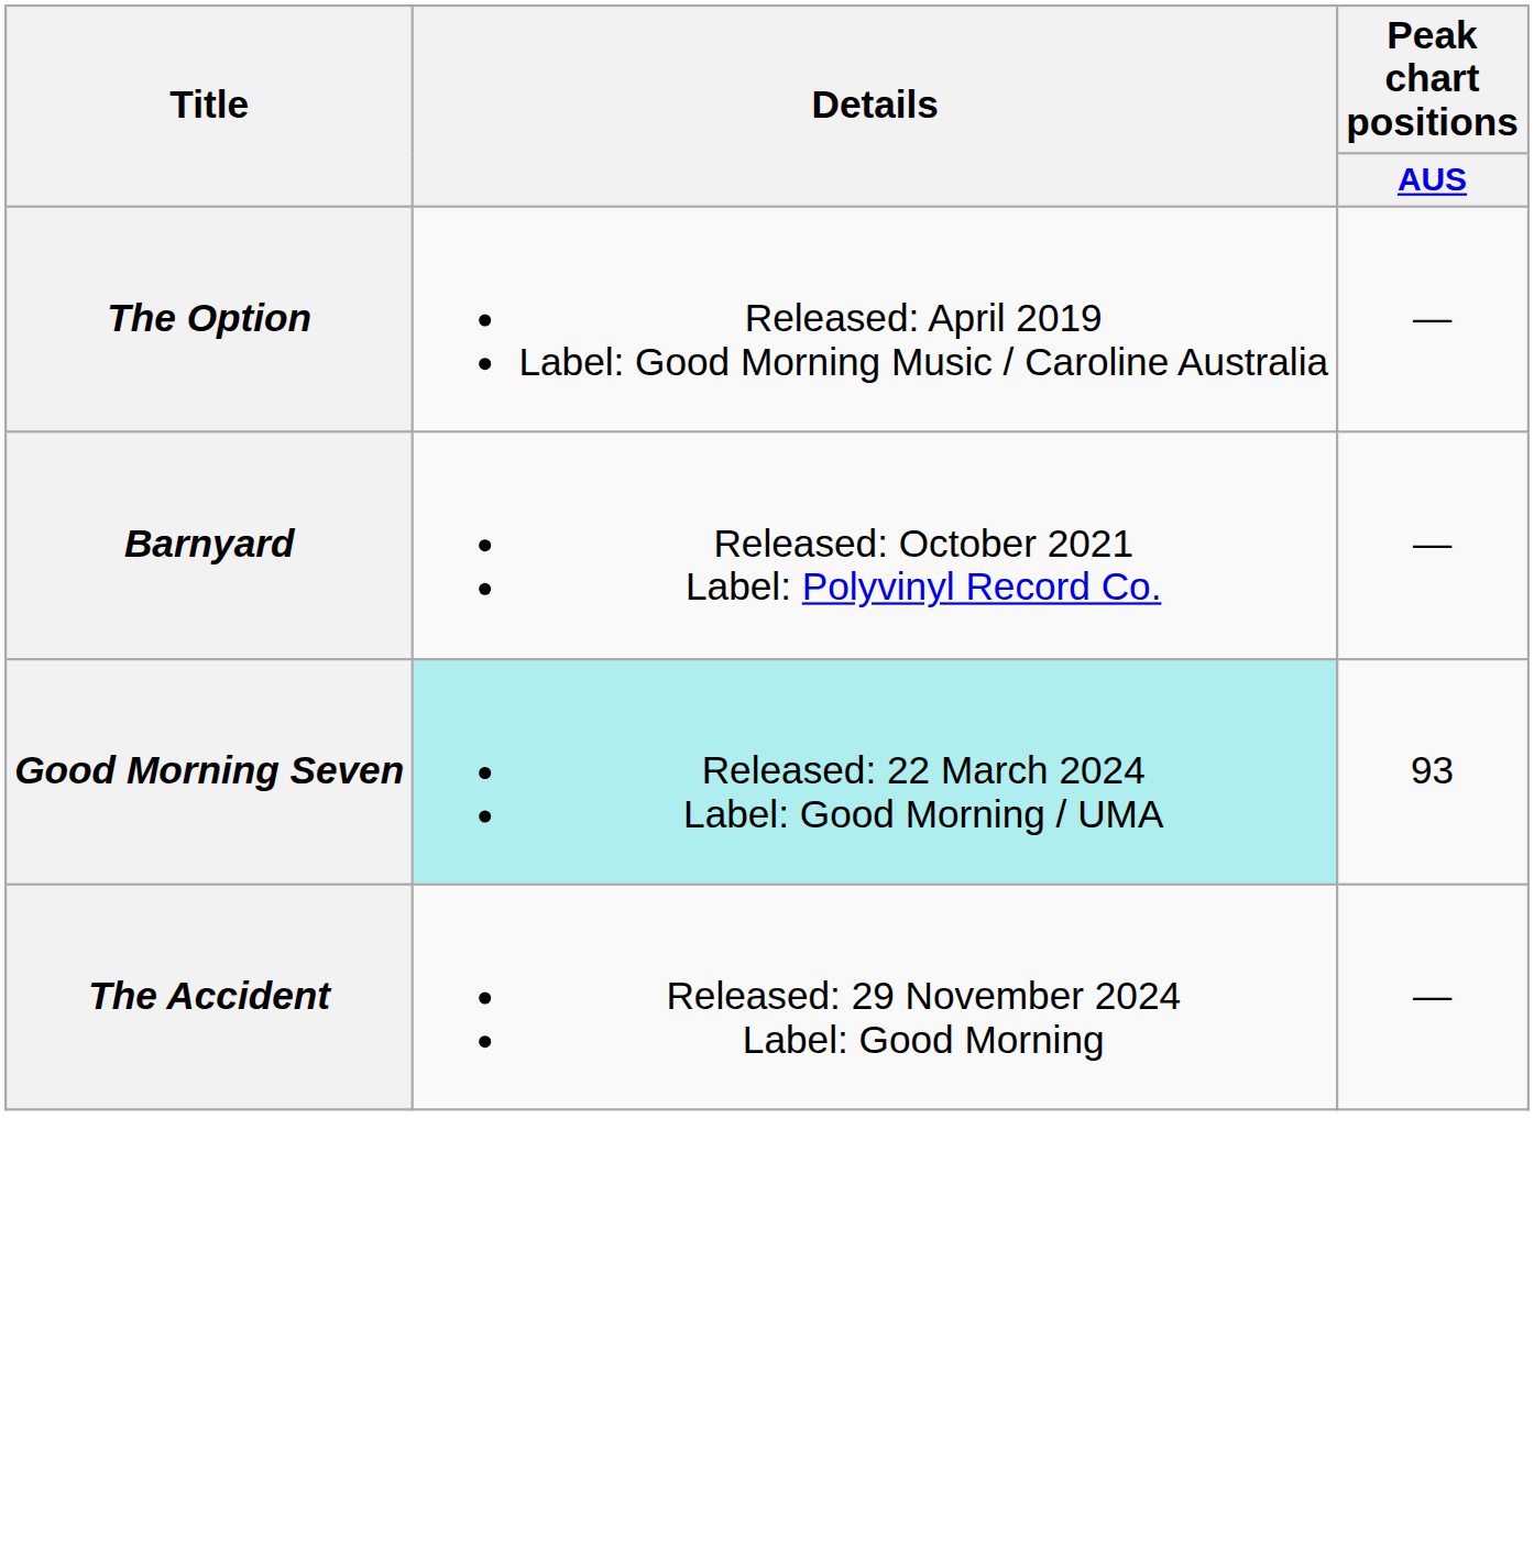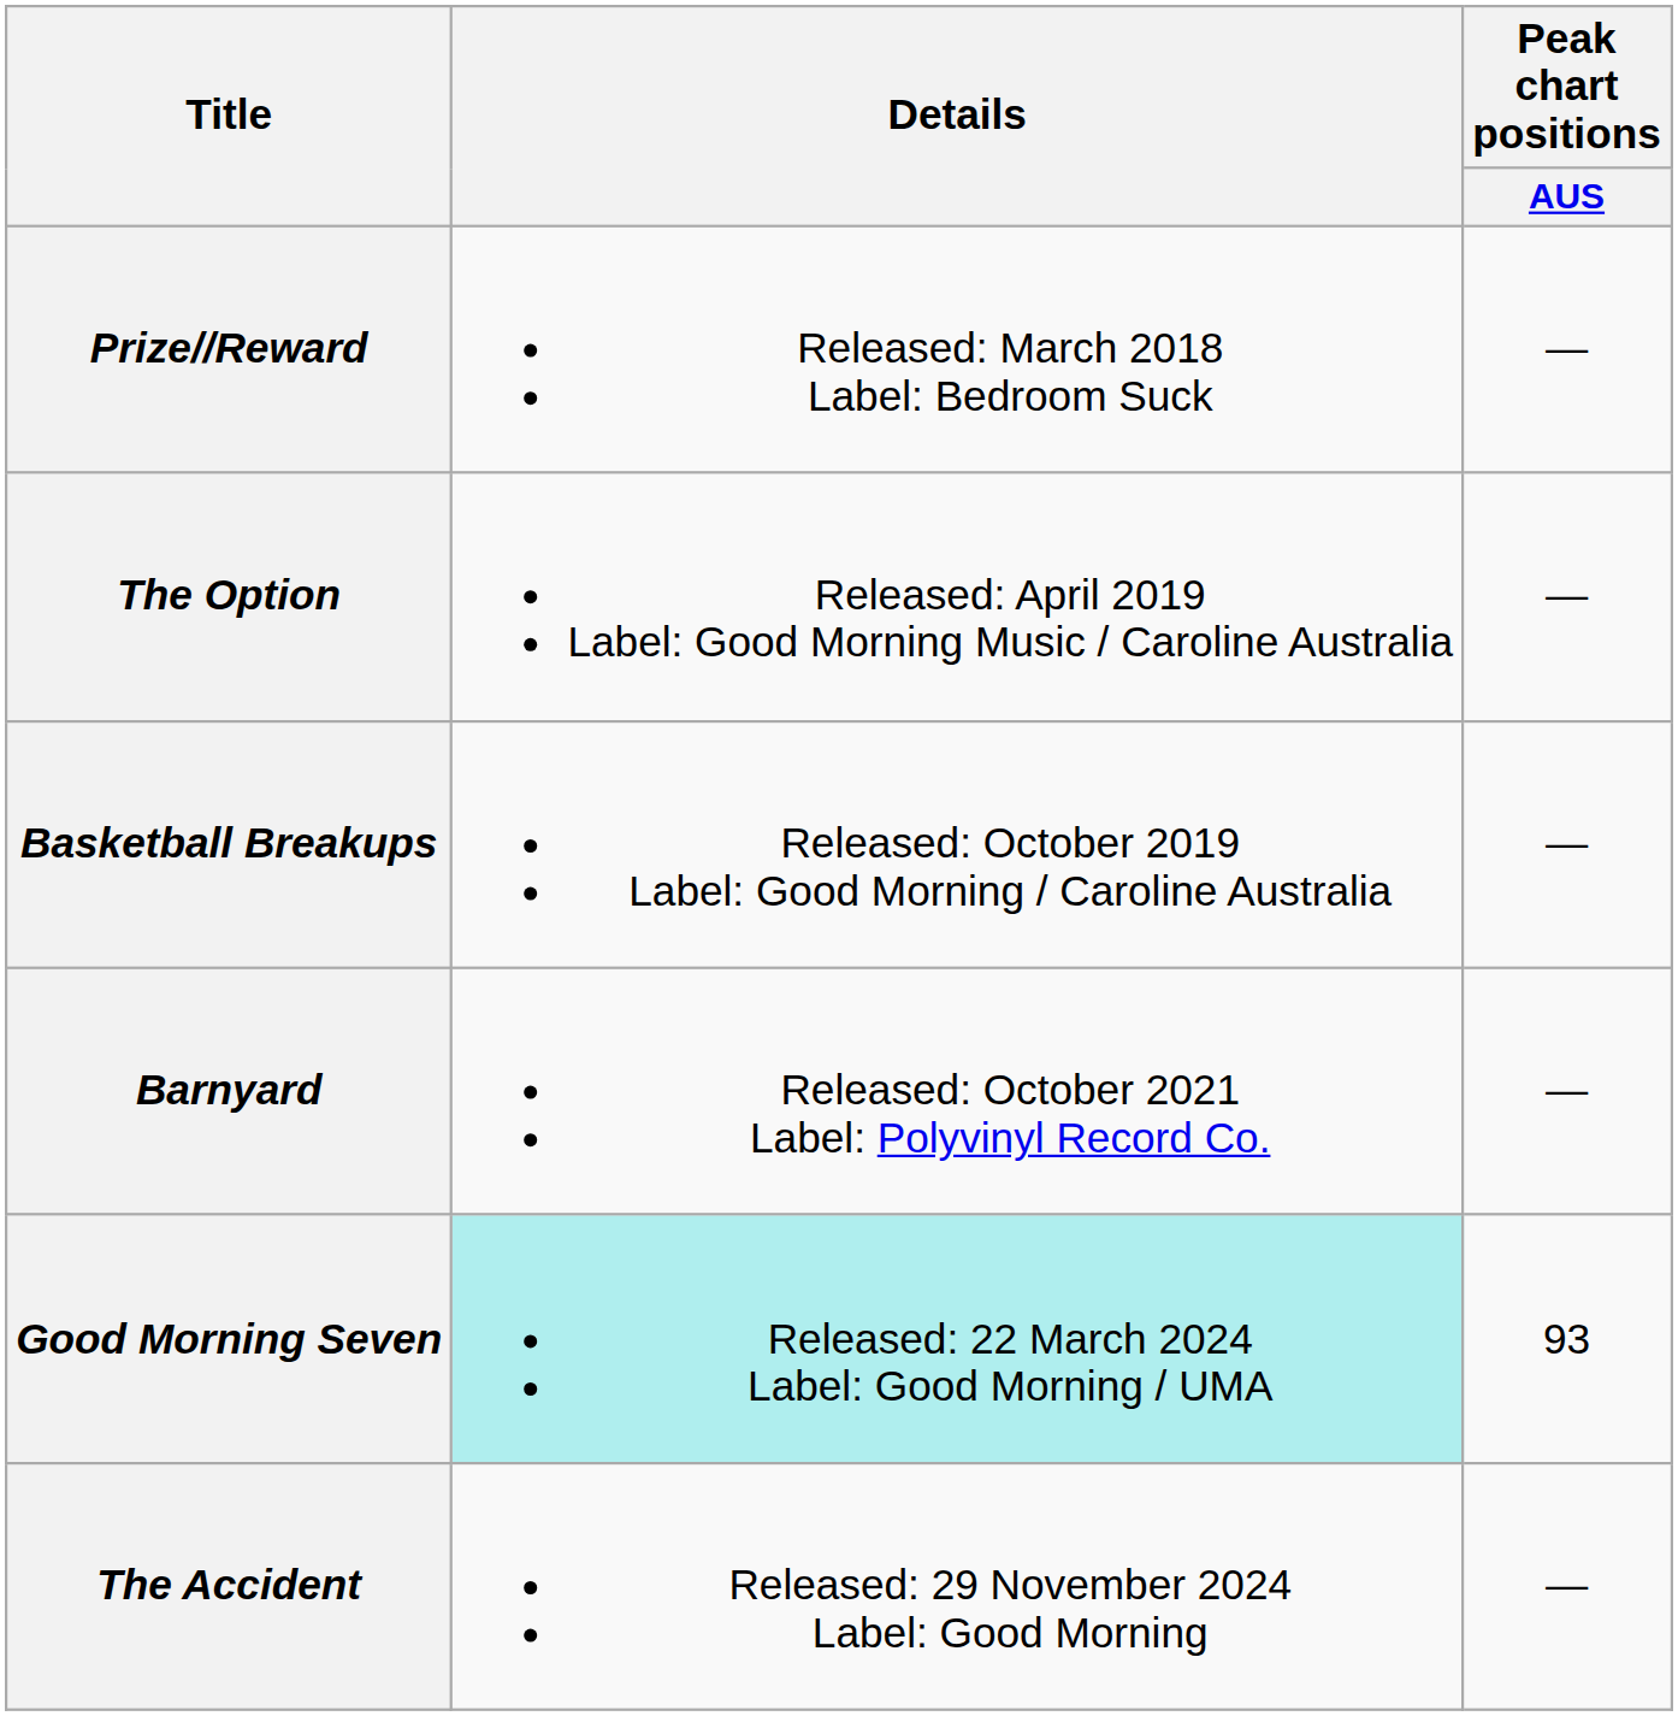+ row: Prize//Reward | Released: March 2018 Label: Bedroom Suck | —
+ row: Basketball Breakups | Released: October 2019 Label: Good Morning / Caroline Australia | —
